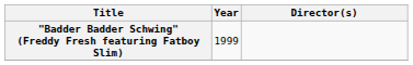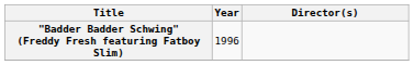"Badder Badder Schwing" (Freddy Fresh featuring Fatboy Slim) | Year: 1999 -> 1996
